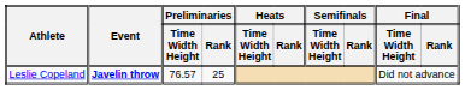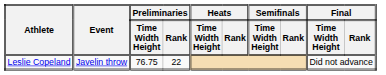Leslie Copeland | Event: bold -> normal
Leslie Copeland | Preliminaries / Time Width Height: 76.57 -> 76.75
Leslie Copeland | Preliminaries / Rank: 25 -> 22
